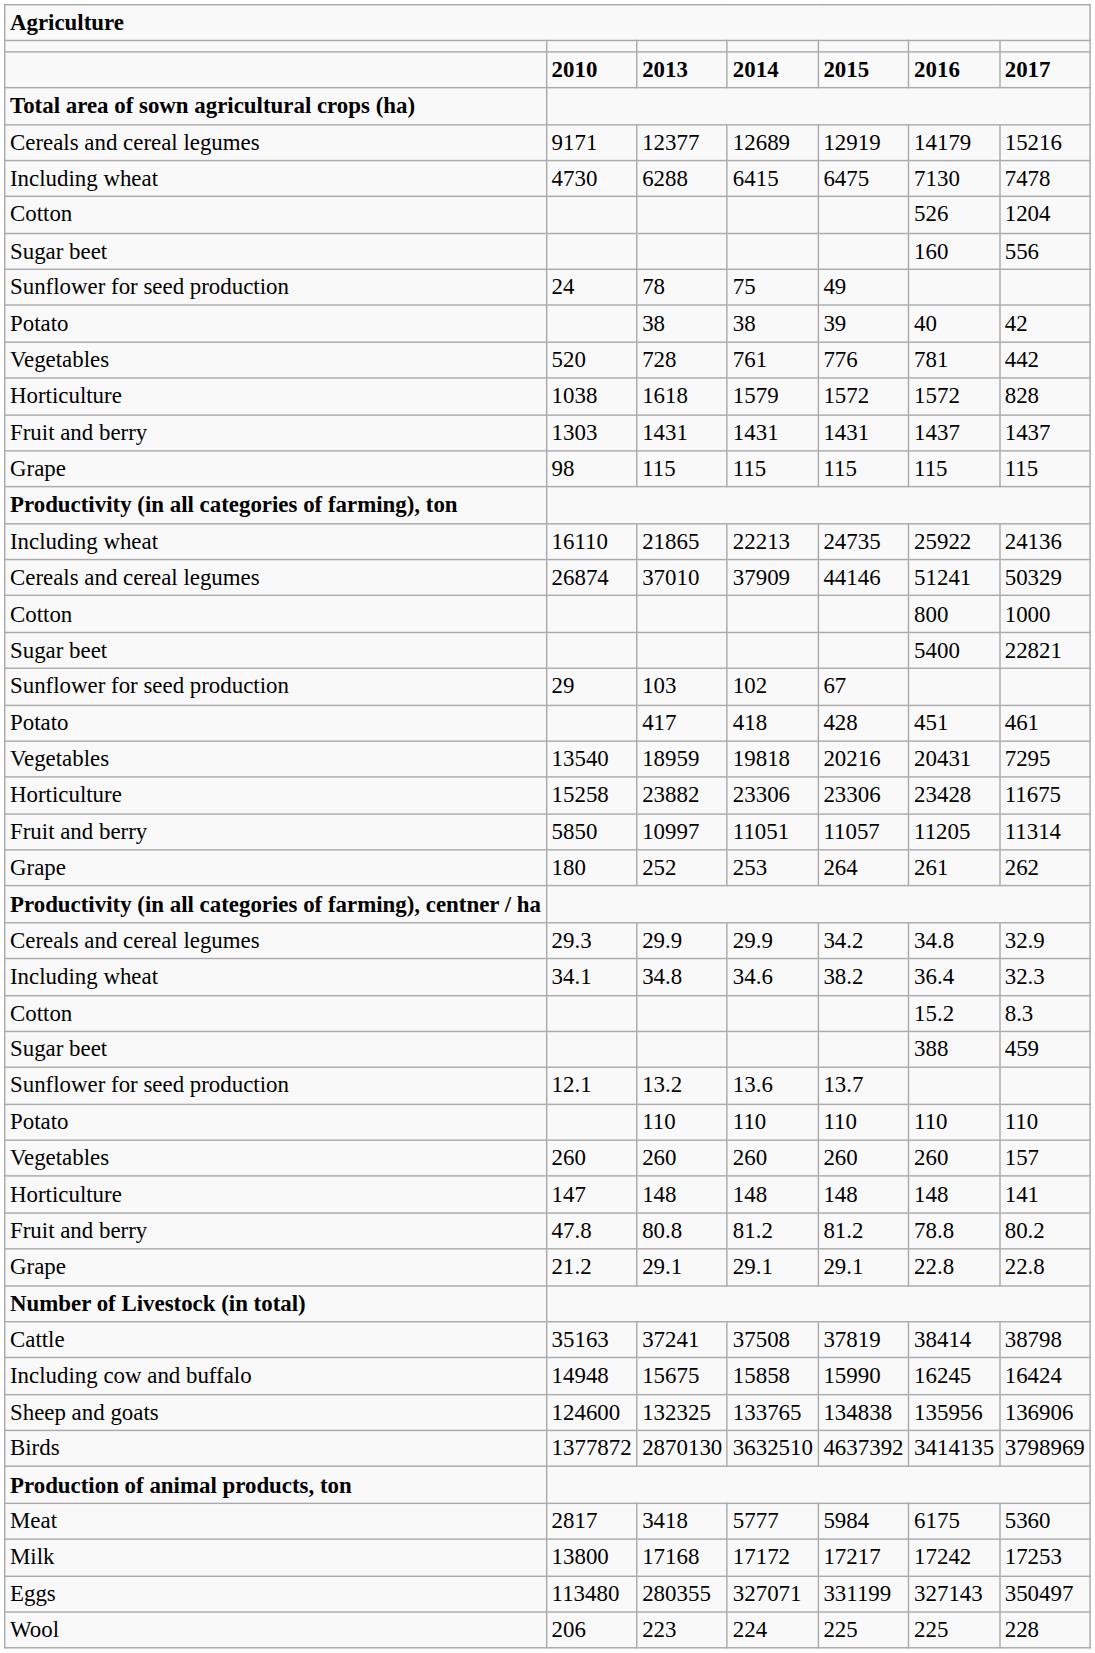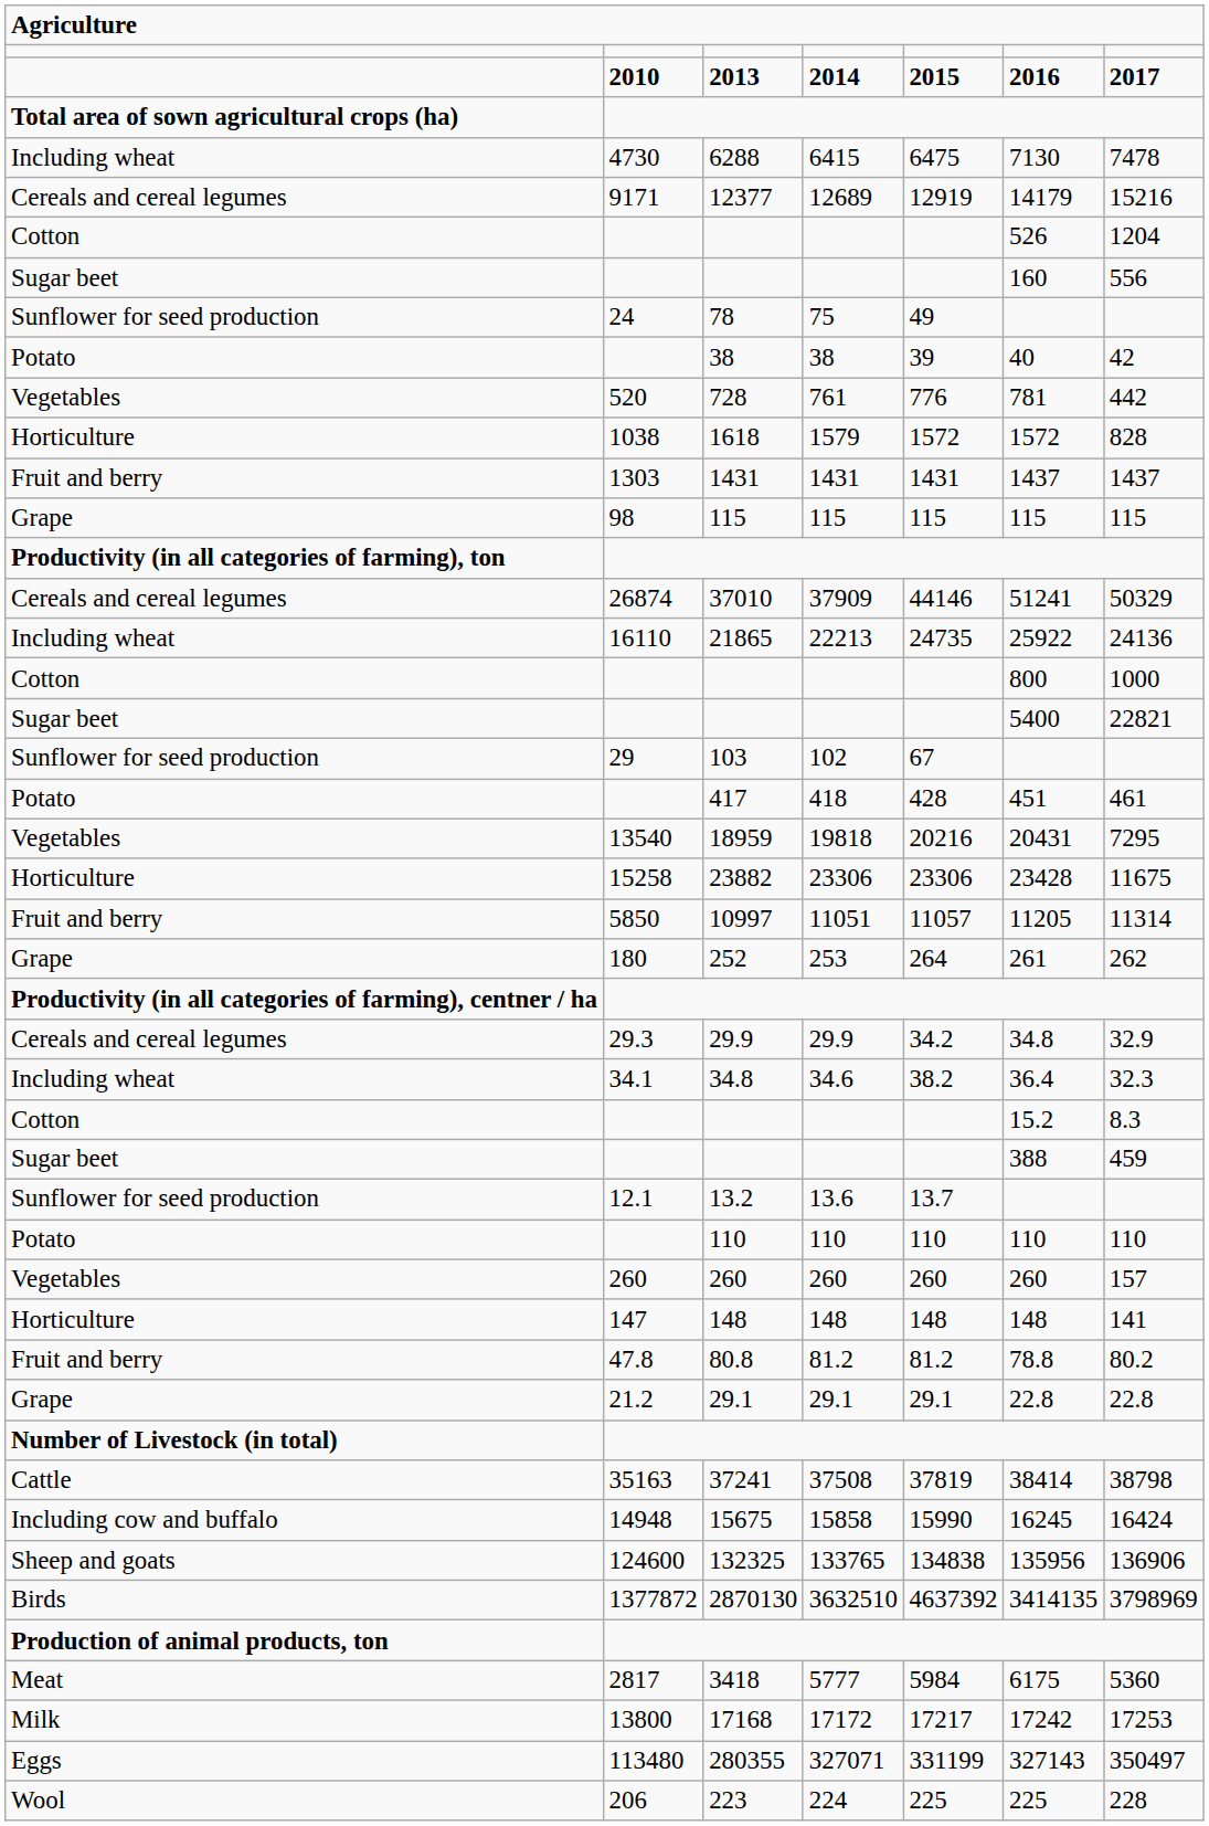rows swapped: 12377 <-> 6288
rows swapped: 37010 <-> 21865
